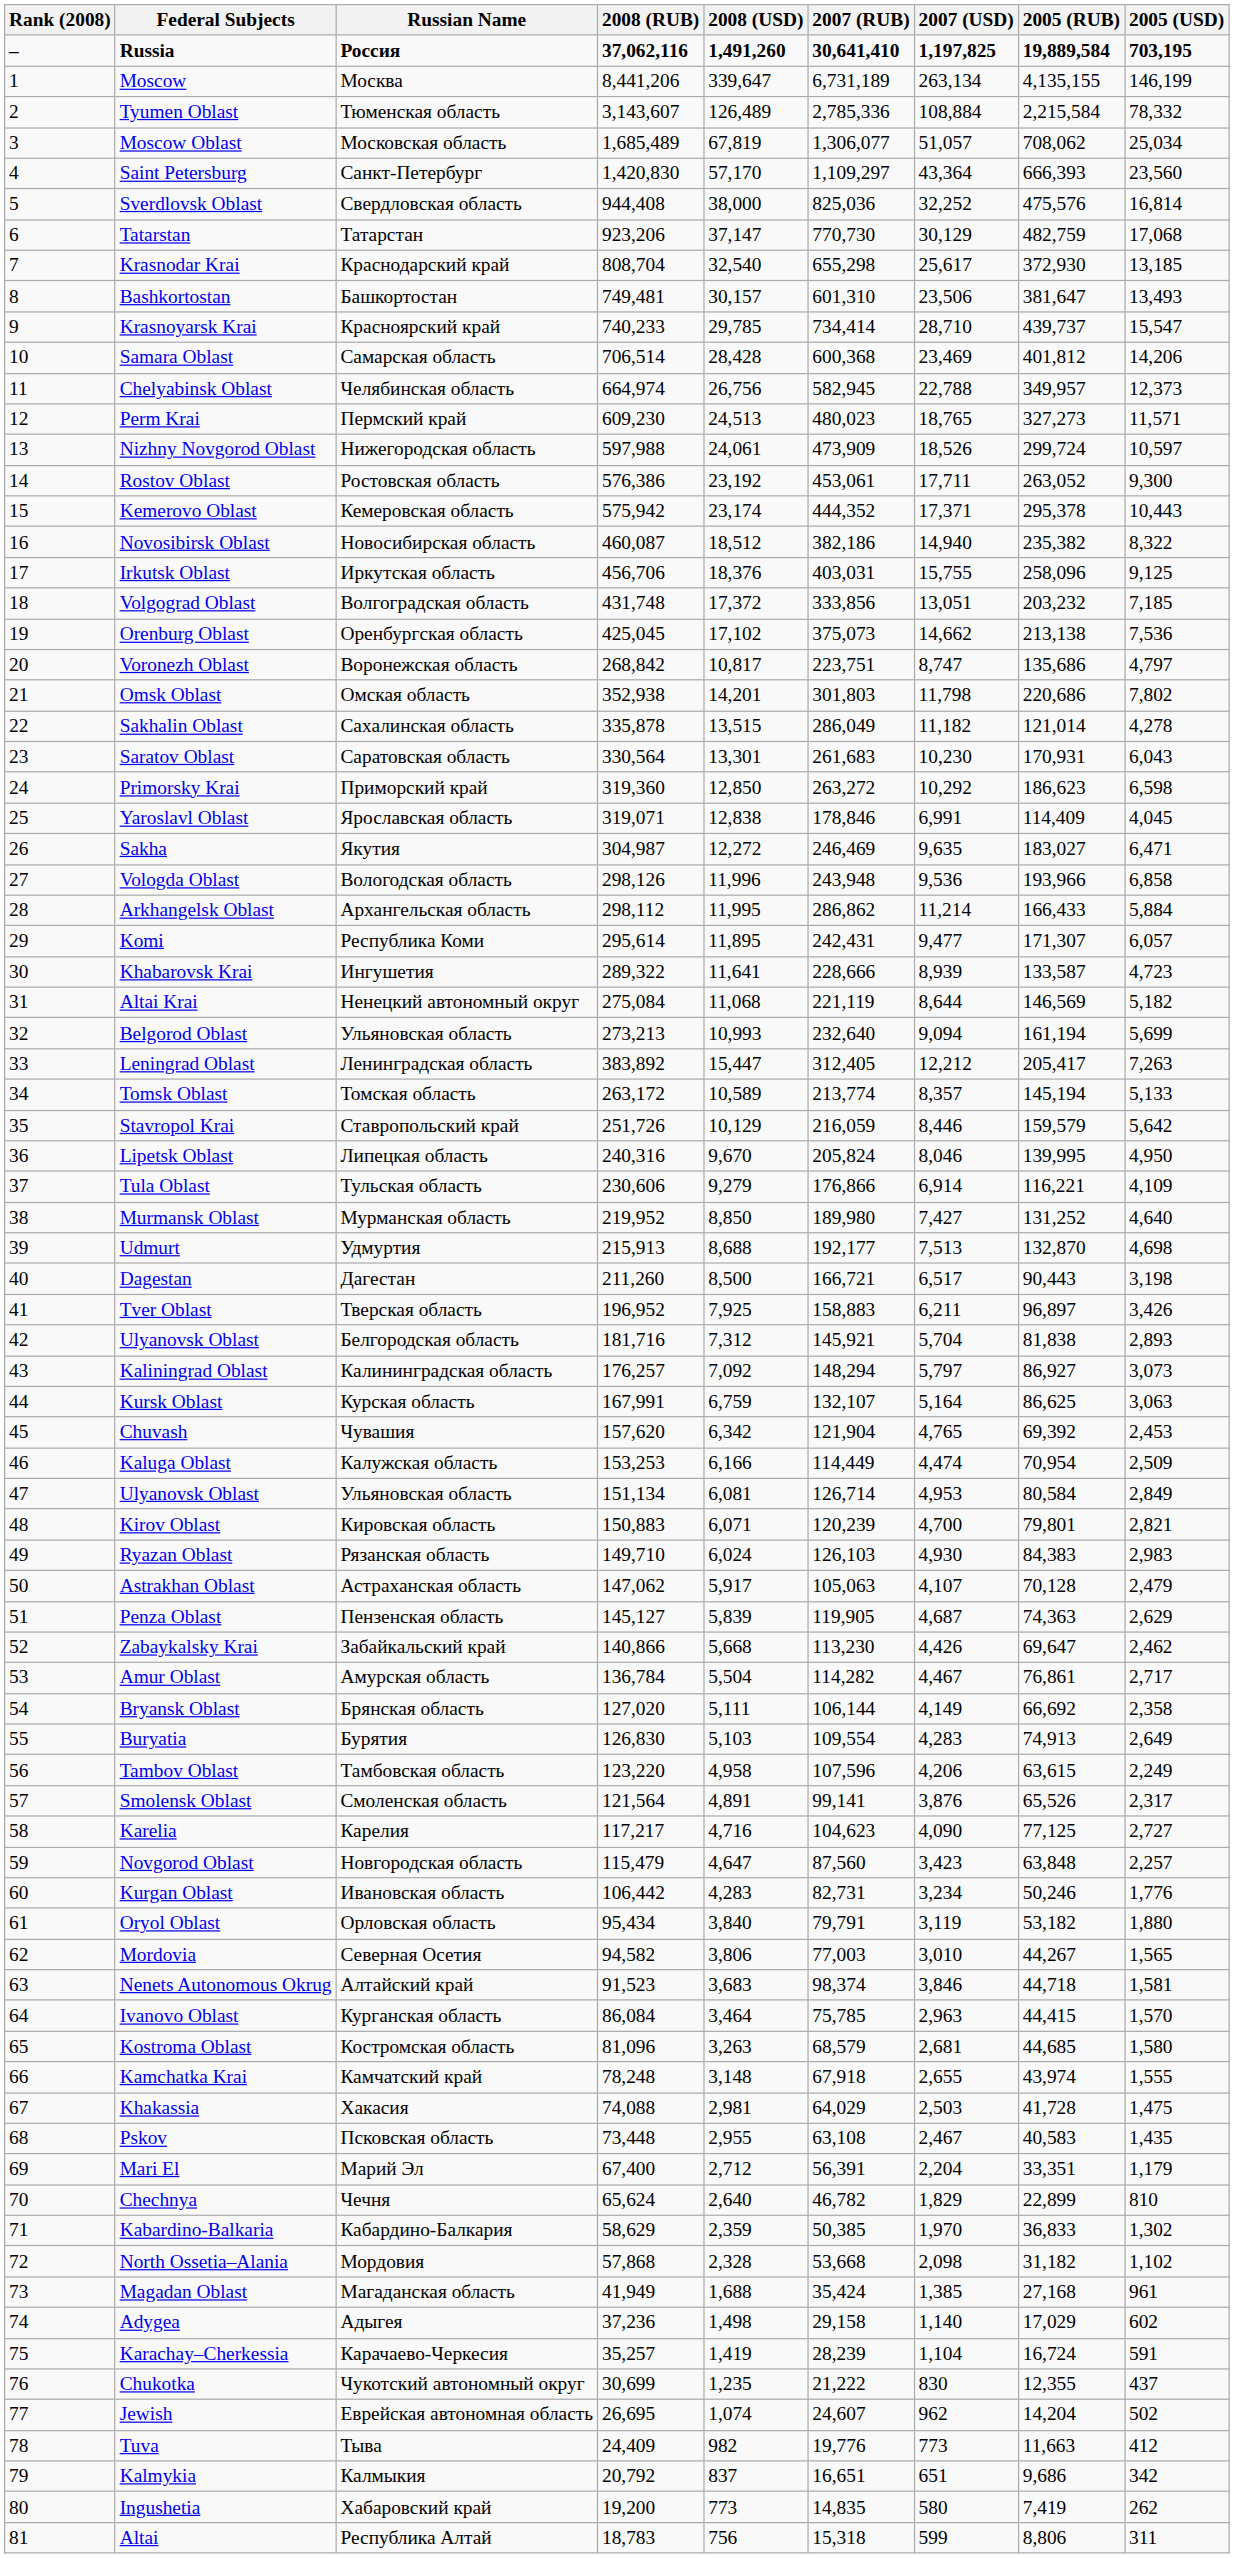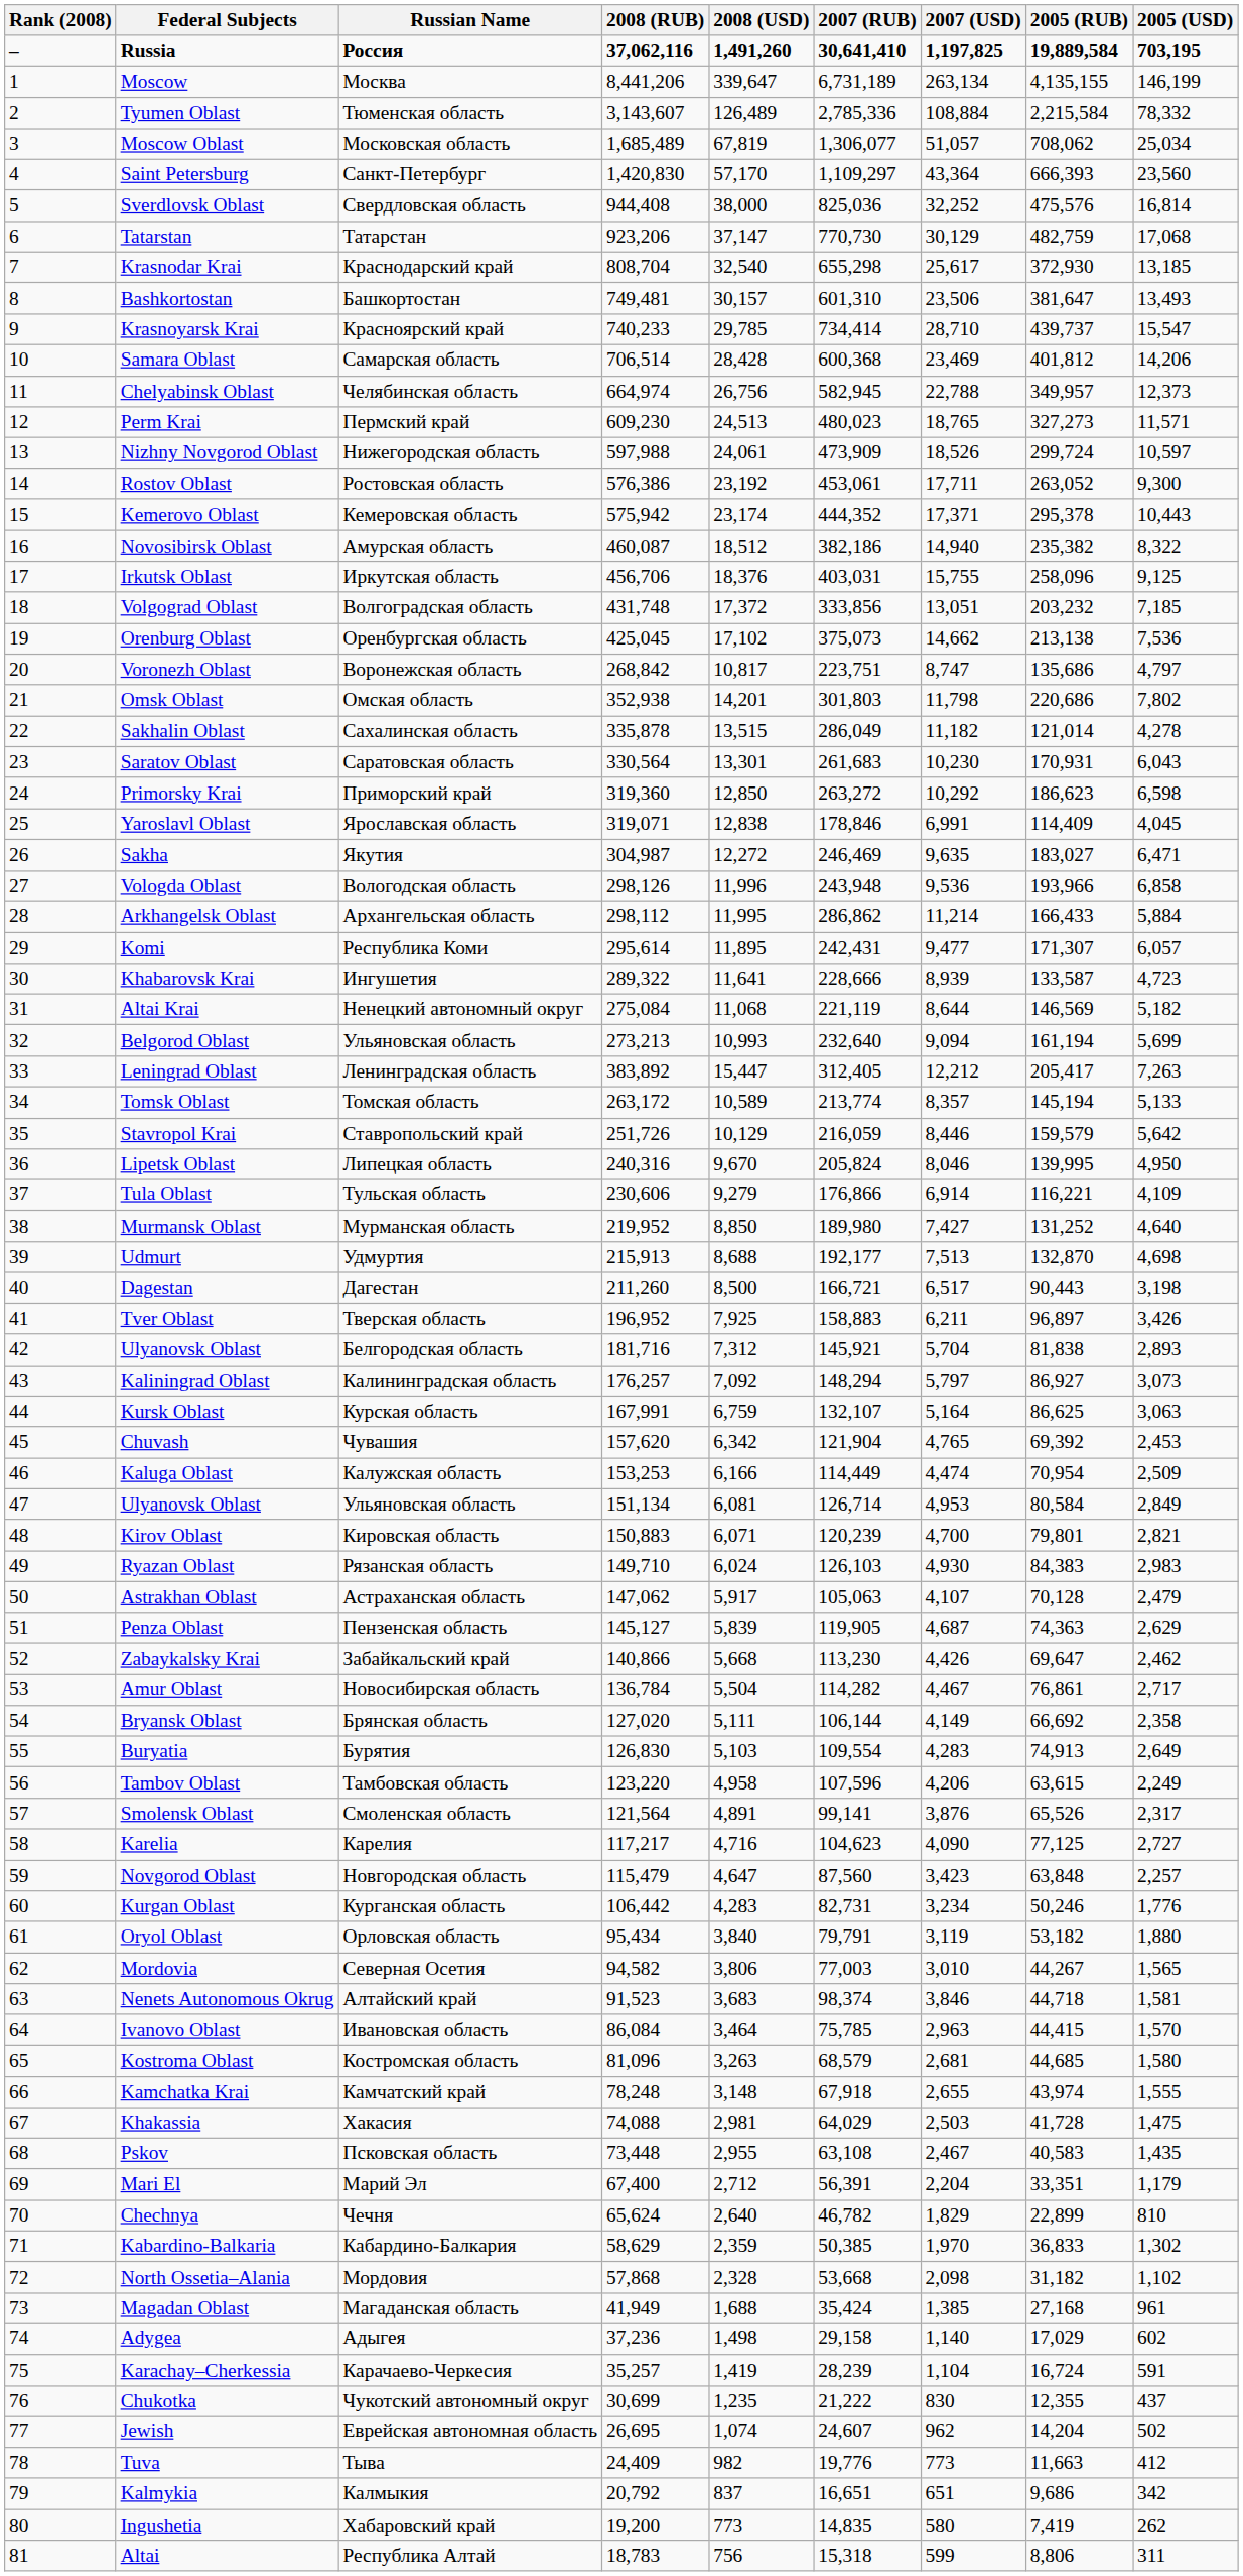Novosibirsk Oblast | Russian Name: Новосибирская область -> Амурская область
Amur Oblast | Russian Name: Амурская область -> Новосибирская область
Kurgan Oblast | Russian Name: Ивановская область -> Курганская область
Ivanovo Oblast | Russian Name: Курганская область -> Ивановская область
